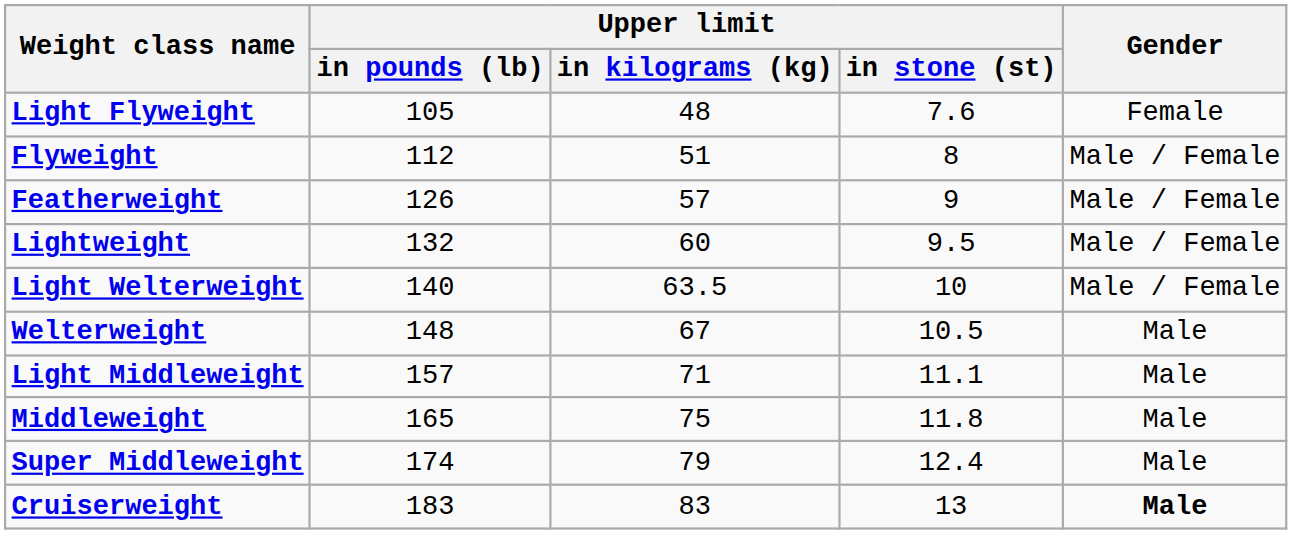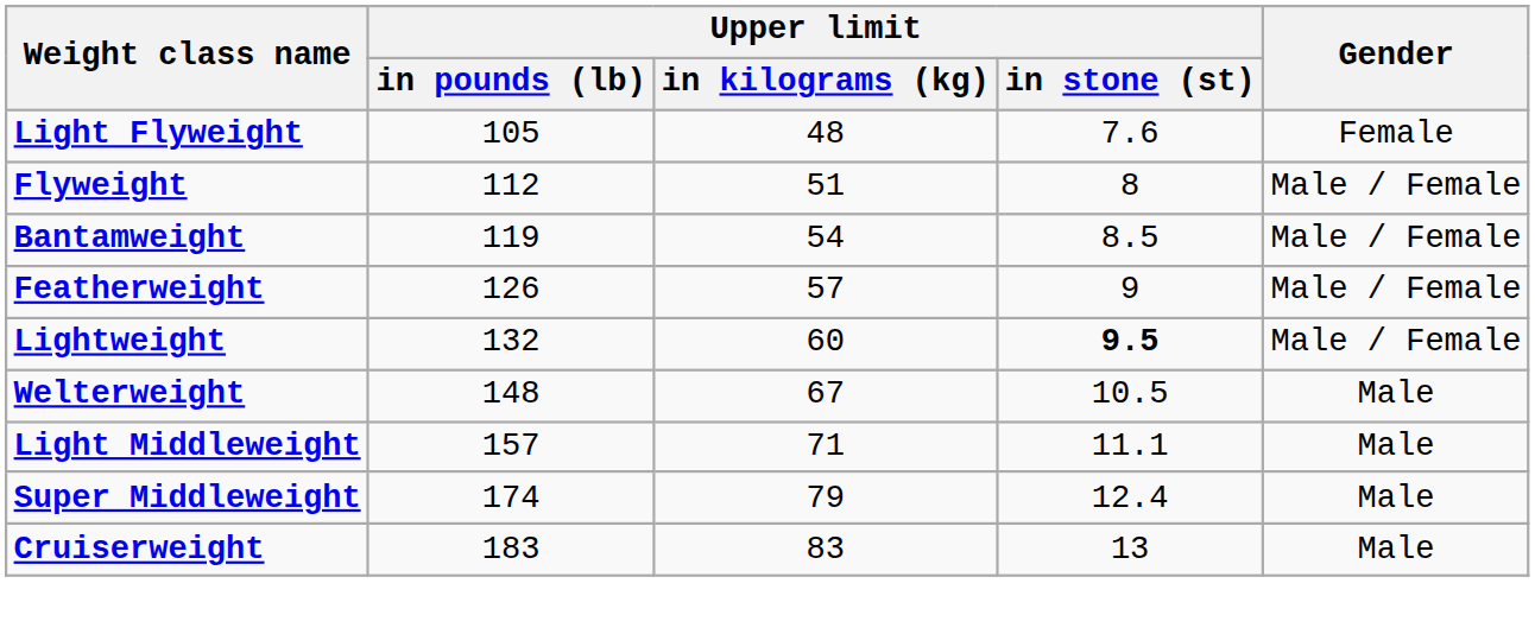+ row: Bantamweight | 119 | 54 | 8.5 | Male / Female
Lightweight | Upper limit / in stone (st): normal -> bold
- row: Light Welterweight | 140 | 63.5 | 10 | Male / Female
- row: Middleweight | 165 | 75 | 11.8 | Male
Cruiserweight | Gender: bold -> normal
